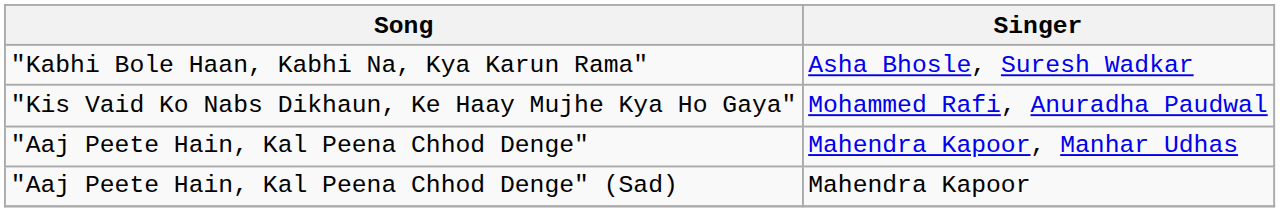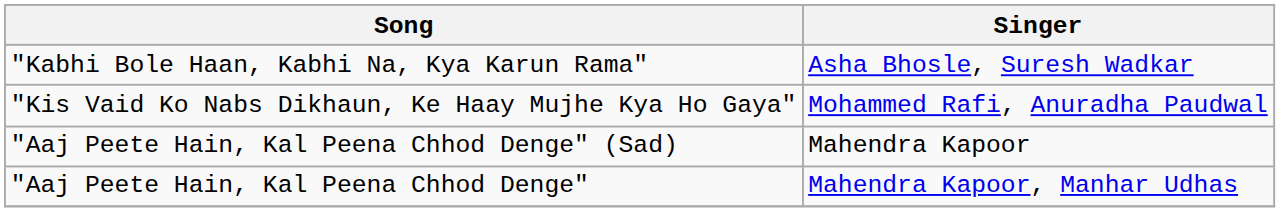rows swapped: "Aaj Peete Hain, Kal Peena Chhod Denge" <-> "Aaj Peete Hain, Kal Peena Chhod Denge" (Sad)
